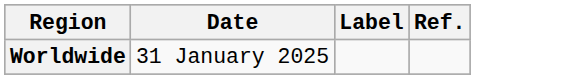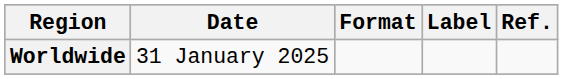+ column: Format
